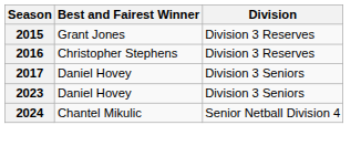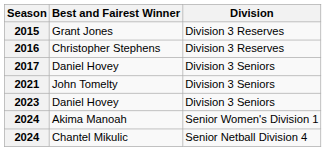+ row: 2021 | John Tomelty | Division 3 Seniors
+ row: 2024 | Akima Manoah | Senior Women's Division 1
